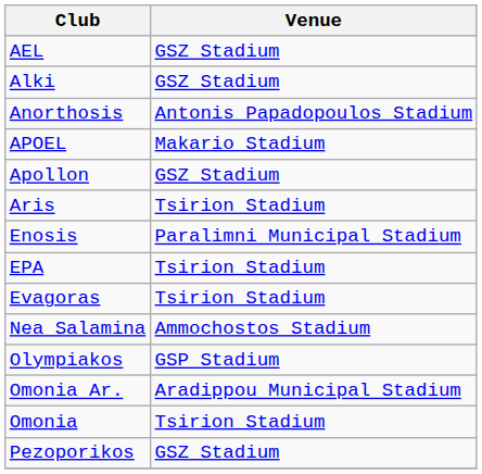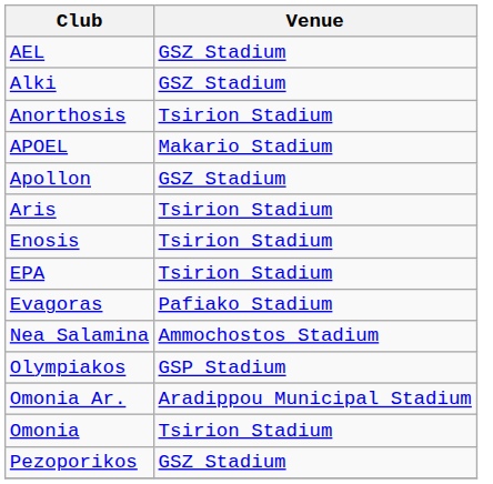Anorthosis | Venue: Antonis Papadopoulos Stadium -> Tsirion Stadium
Enosis | Venue: Paralimni Municipal Stadium -> Tsirion Stadium
Evagoras | Venue: Tsirion Stadium -> Pafiako Stadium
